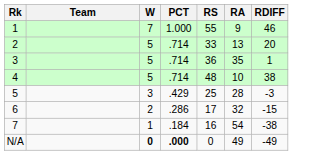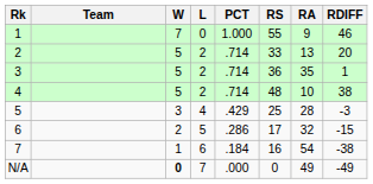+ column: L | 0 | 2 | 2 | 2 | 4 | 5 | 6 | 7
N/A | PCT: bold -> normal
